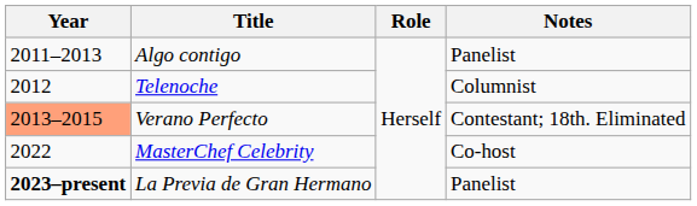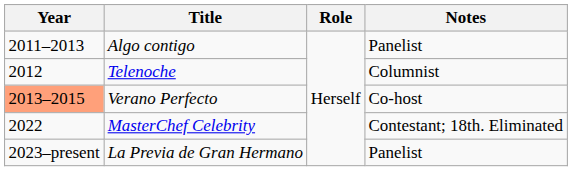Verano Perfecto | Notes: Contestant; 18th. Eliminated -> Co-host
MasterChef Celebrity | Notes: Co-host -> Contestant; 18th. Eliminated
La Previa de Gran Hermano | Year: bold -> normal
